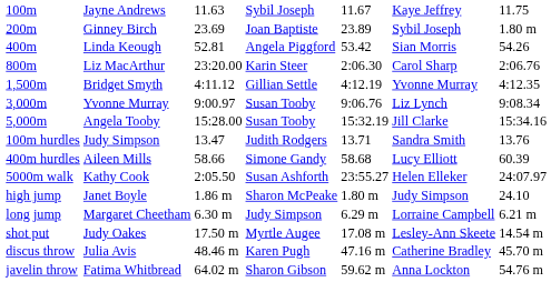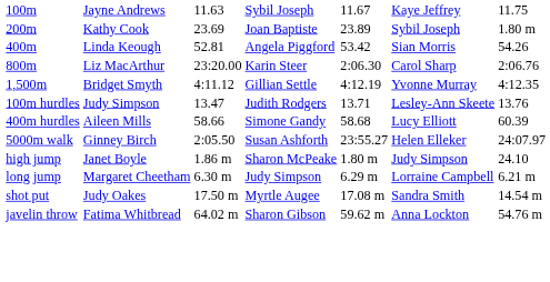200m | column 2: Ginney Birch -> Kathy Cook
- row: 3,000m | Yvonne Murray | 9:00.97 | Susan Tooby | 9:06.76 | Liz Lynch | 9:08.34
- row: 5,000m | Angela Tooby | 15:28.00 | Susan Tooby | 15:32.19 | Jill Clarke | 15:34.16
100m hurdles | column 6: Sandra Smith -> Lesley-Ann Skeete
5000m walk | column 2: Kathy Cook -> Ginney Birch
shot put | column 6: Lesley-Ann Skeete -> Sandra Smith
- row: discus throw | Julia Avis | 48.46 m | Karen Pugh | 47.16 m | Catherine Bradley | 45.70 m
